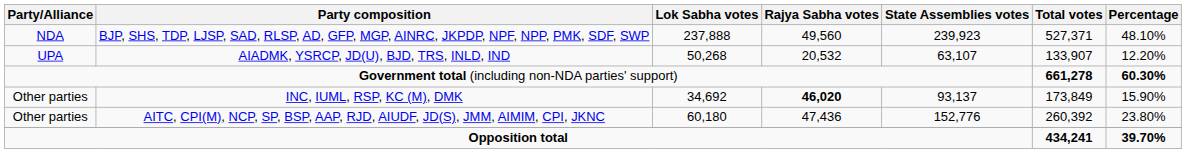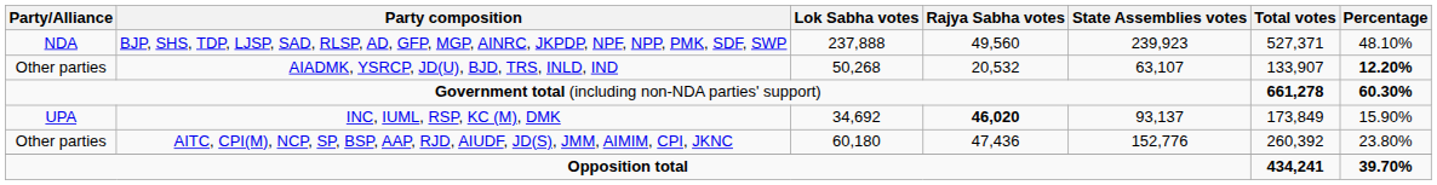AIADMK, YSRCP, JD(U), BJD, TRS, INLD, IND | Party/Alliance: UPA -> Other parties
AIADMK, YSRCP, JD(U), BJD, TRS, INLD, IND | Percentage: normal -> bold
INC, IUML, RSP, KC (M), DMK | Party/Alliance: Other parties -> UPA
